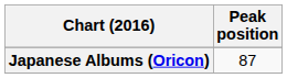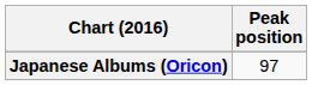Japanese Albums (Oricon) | Peak position: 87 -> 97
